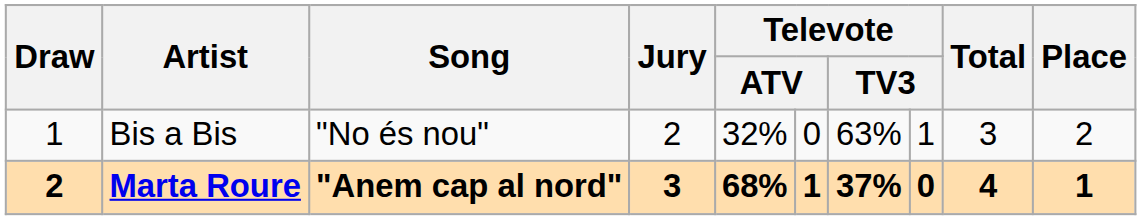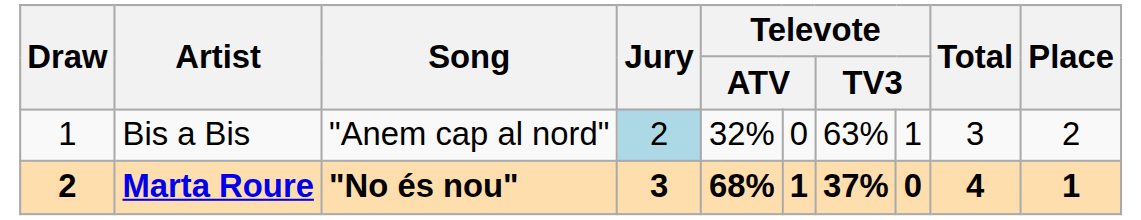Bis a Bis | Song: "No és nou" -> "Anem cap al nord"
Bis a Bis | Jury: no background -> lightblue background
Marta Roure | Song: "Anem cap al nord" -> "No és nou"
